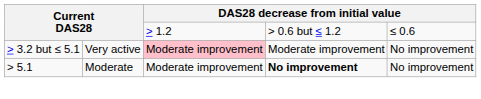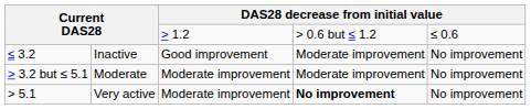+ row: ≤ 3.2 | Inactive | Good improvement | Moderate improvement | No improvement
> 3.2 but ≤ 5.1 | column 2: Very active -> Moderate
> 3.2 but ≤ 5.1 | column 3: pink background -> no background
> 5.1 | column 2: Moderate -> Very active
